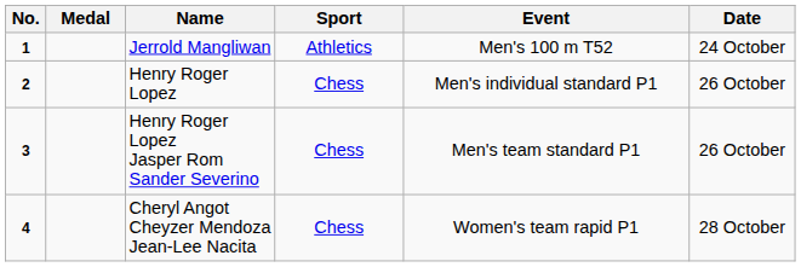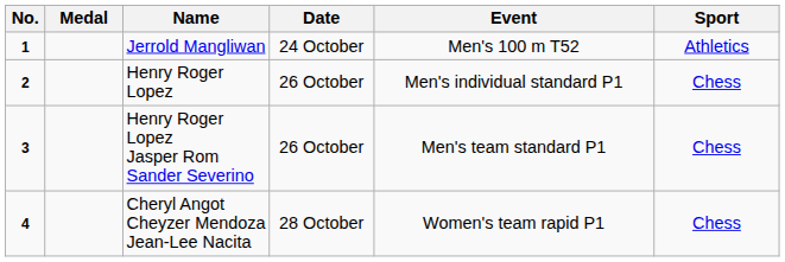columns swapped: Sport <-> Date
